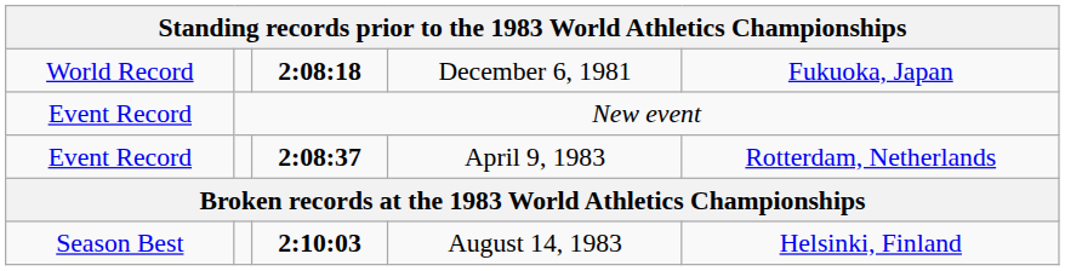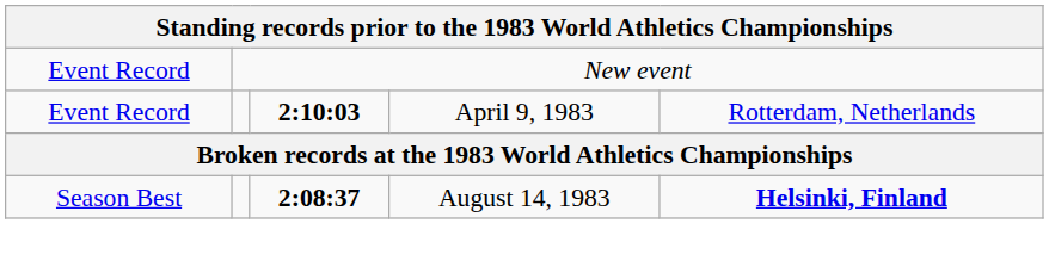- row: World Record | 2:08:18 | December 6, 1981 | Fukuoka, Japan
April 9, 1983 | column 3: 2:08:37 -> 2:10:03
August 14, 1983 | column 3: 2:10:03 -> 2:08:37
August 14, 1983 | column 5: normal -> bold
